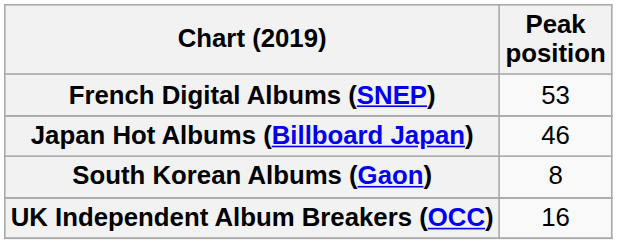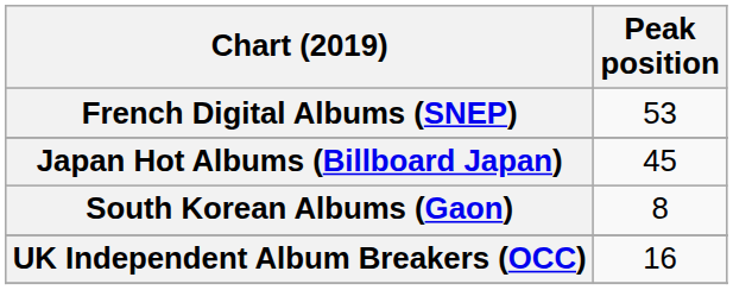Japan Hot Albums (Billboard Japan) | Peak position: 46 -> 45
